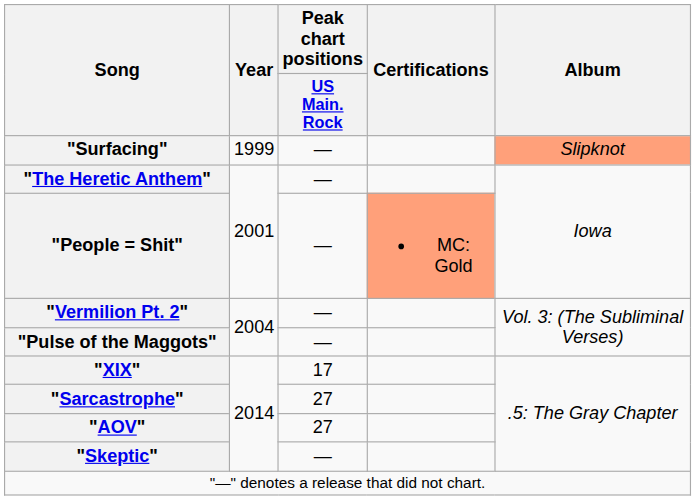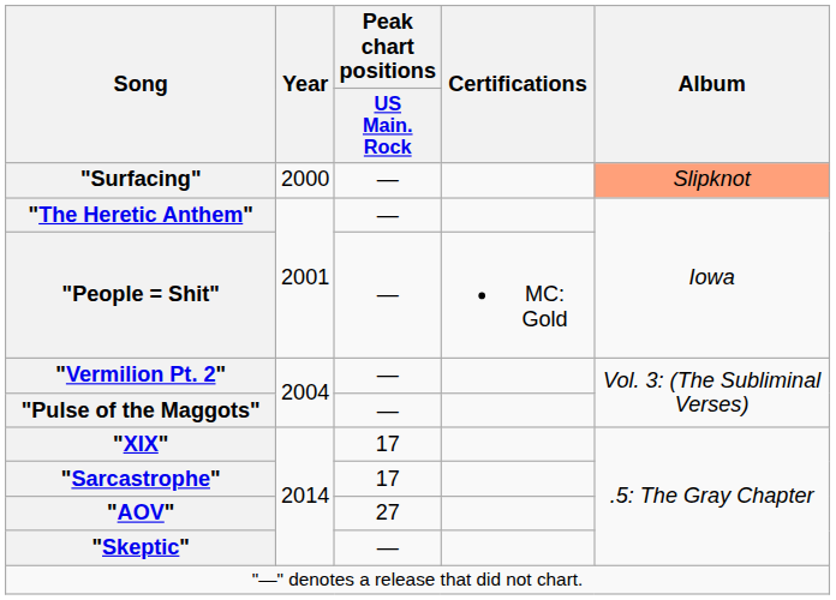"Surfacing" | Year: 1999 -> 2000
"People = Shit" | Certifications: lightsalmon background -> no background
"Sarcastrophe" | Peak chart positions / US Main. Rock: 27 -> 17
